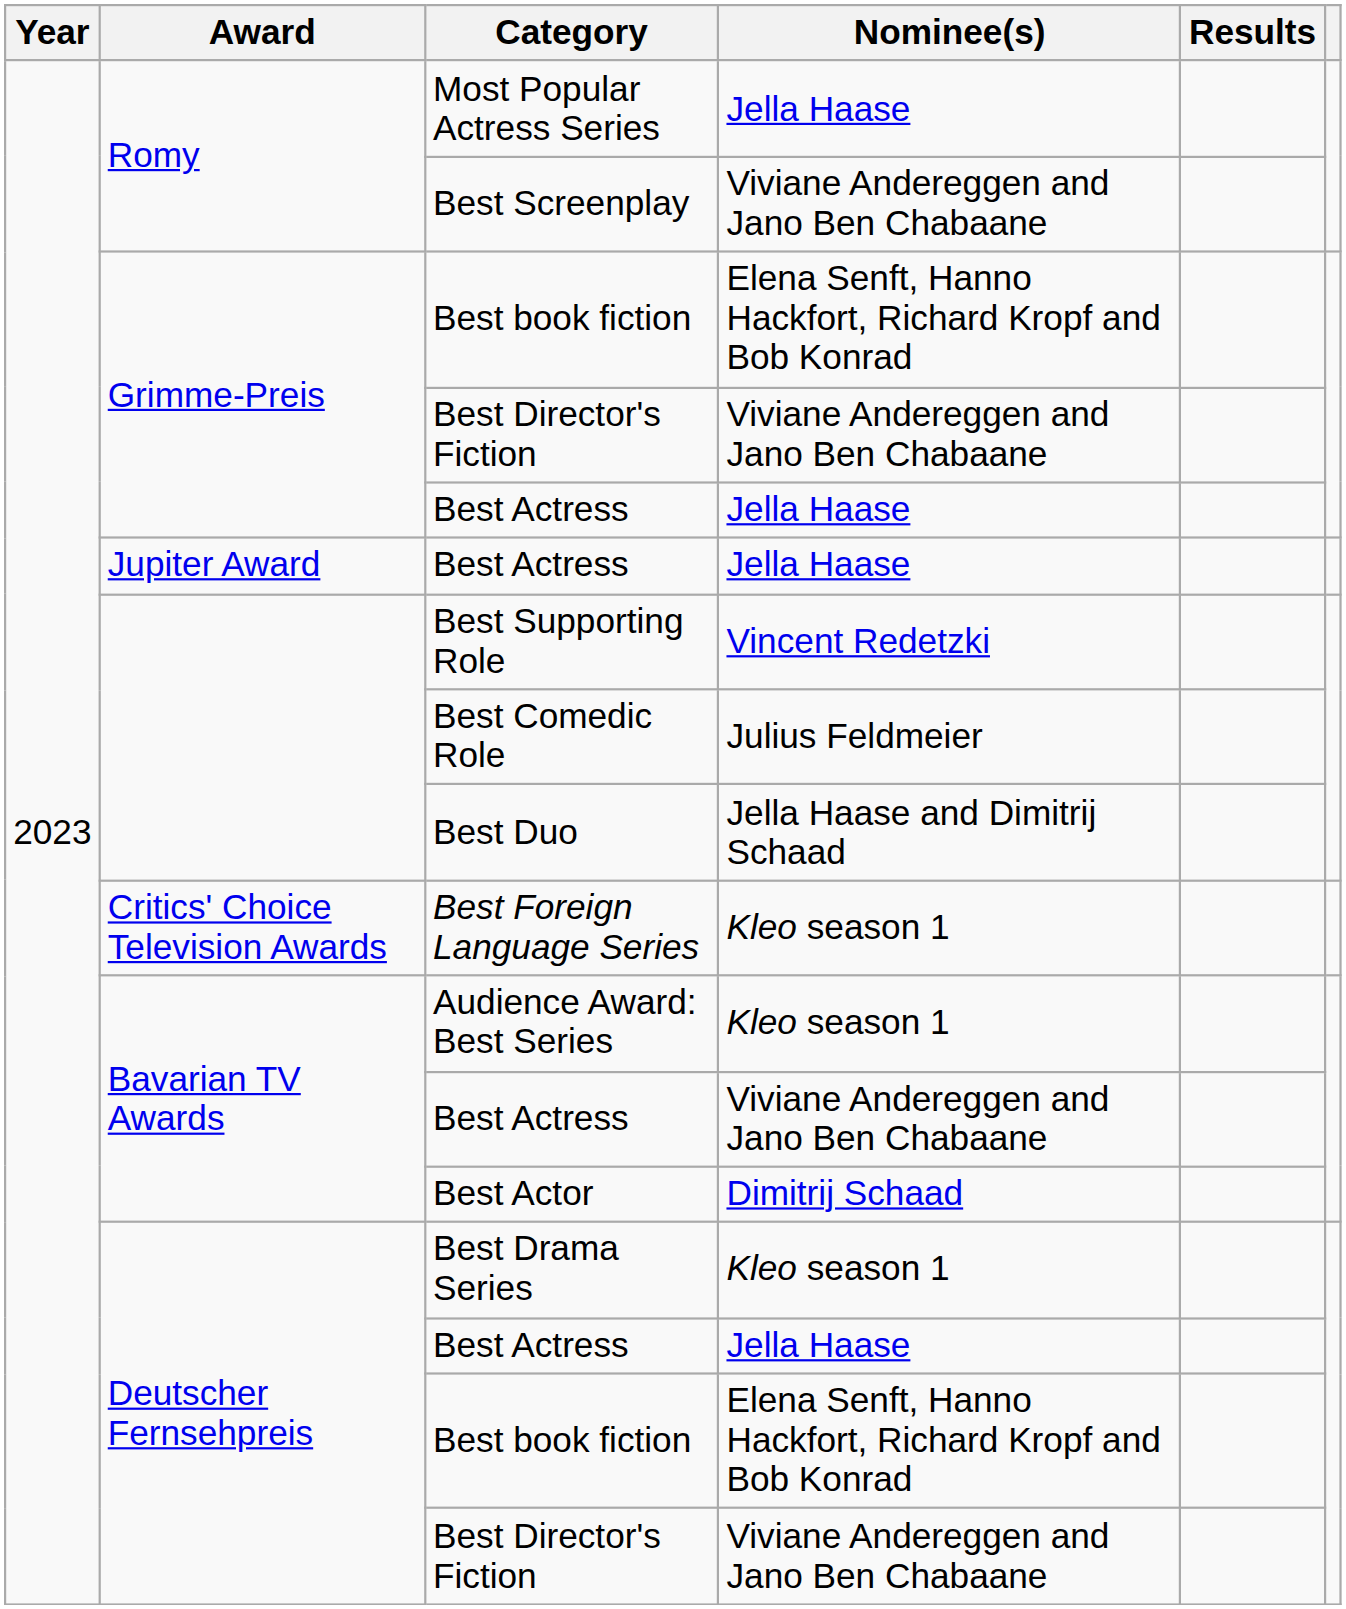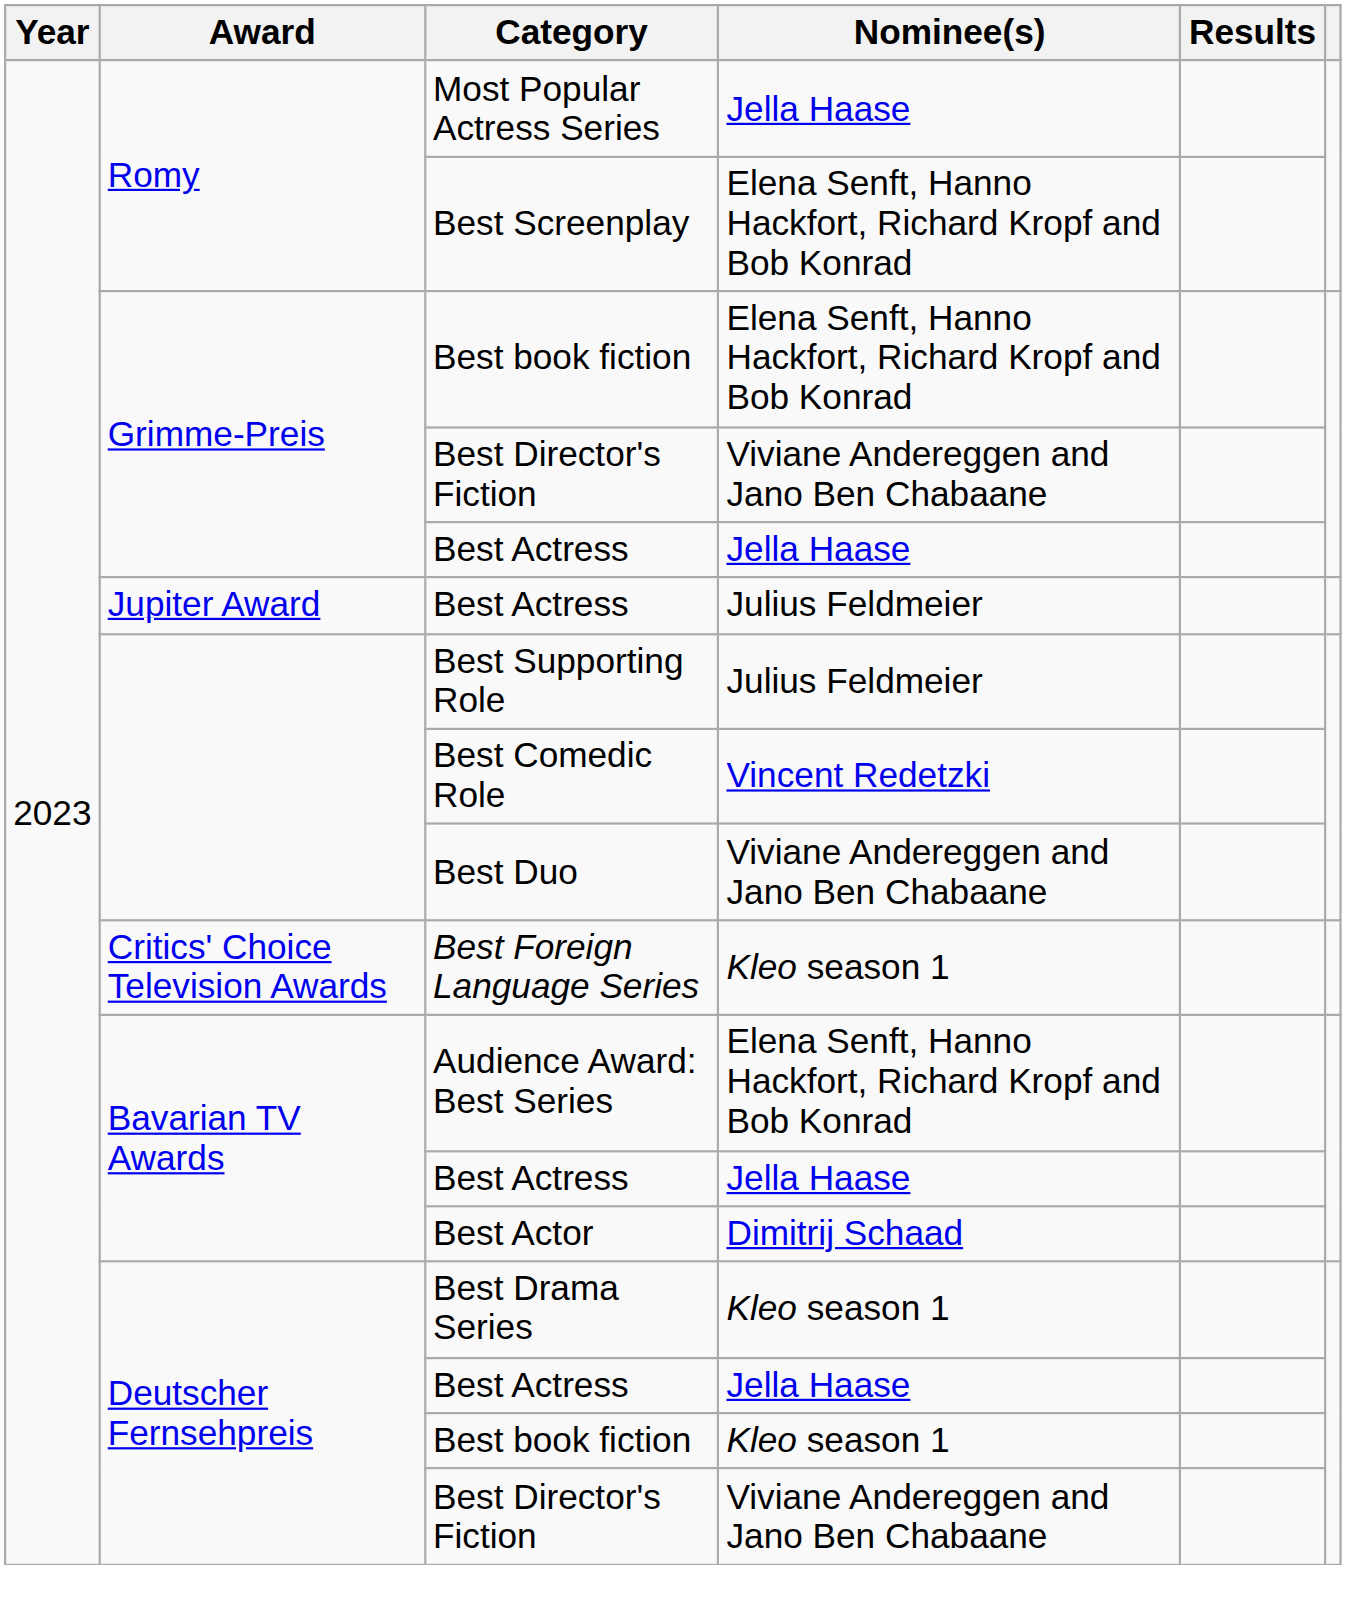Best Screenplay | Nominee(s): Viviane Andereggen and Jano Ben Chabaane -> Elena Senft, Hanno Hackfort, Richard Kropf and Bob Konrad
Jupiter Award / Best Actress | Nominee(s): Jella Haase -> Julius Feldmeier
Best Supporting Role | Nominee(s): Vincent Redetzki -> Julius Feldmeier
Best Comedic Role | Nominee(s): Julius Feldmeier -> Vincent Redetzki
Best Duo | Nominee(s): Jella Haase and Dimitrij Schaad -> Viviane Andereggen and Jano Ben Chabaane
Audience Award: Best Series | Nominee(s): Kleo season 1 -> Elena Senft, Hanno Hackfort, Richard Kropf and Bob Konrad
Bavarian TV Awards / Best Actress | Nominee(s): Viviane Andereggen and Jano Ben Chabaane -> Jella Haase
Deutscher Fernsehpreis / Best book fiction | Nominee(s): Elena Senft, Hanno Hackfort, Richard Kropf and Bob Konrad -> Kleo season 1
